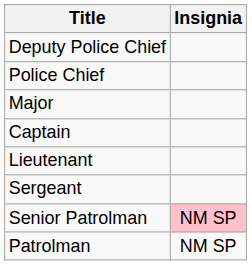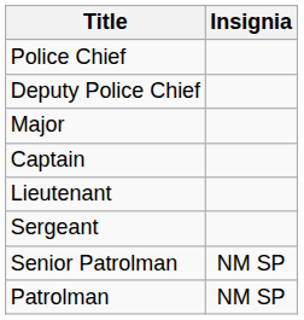rows swapped: Police Chief <-> Deputy Police Chief
Senior Patrolman | Insignia: pink background -> no background
